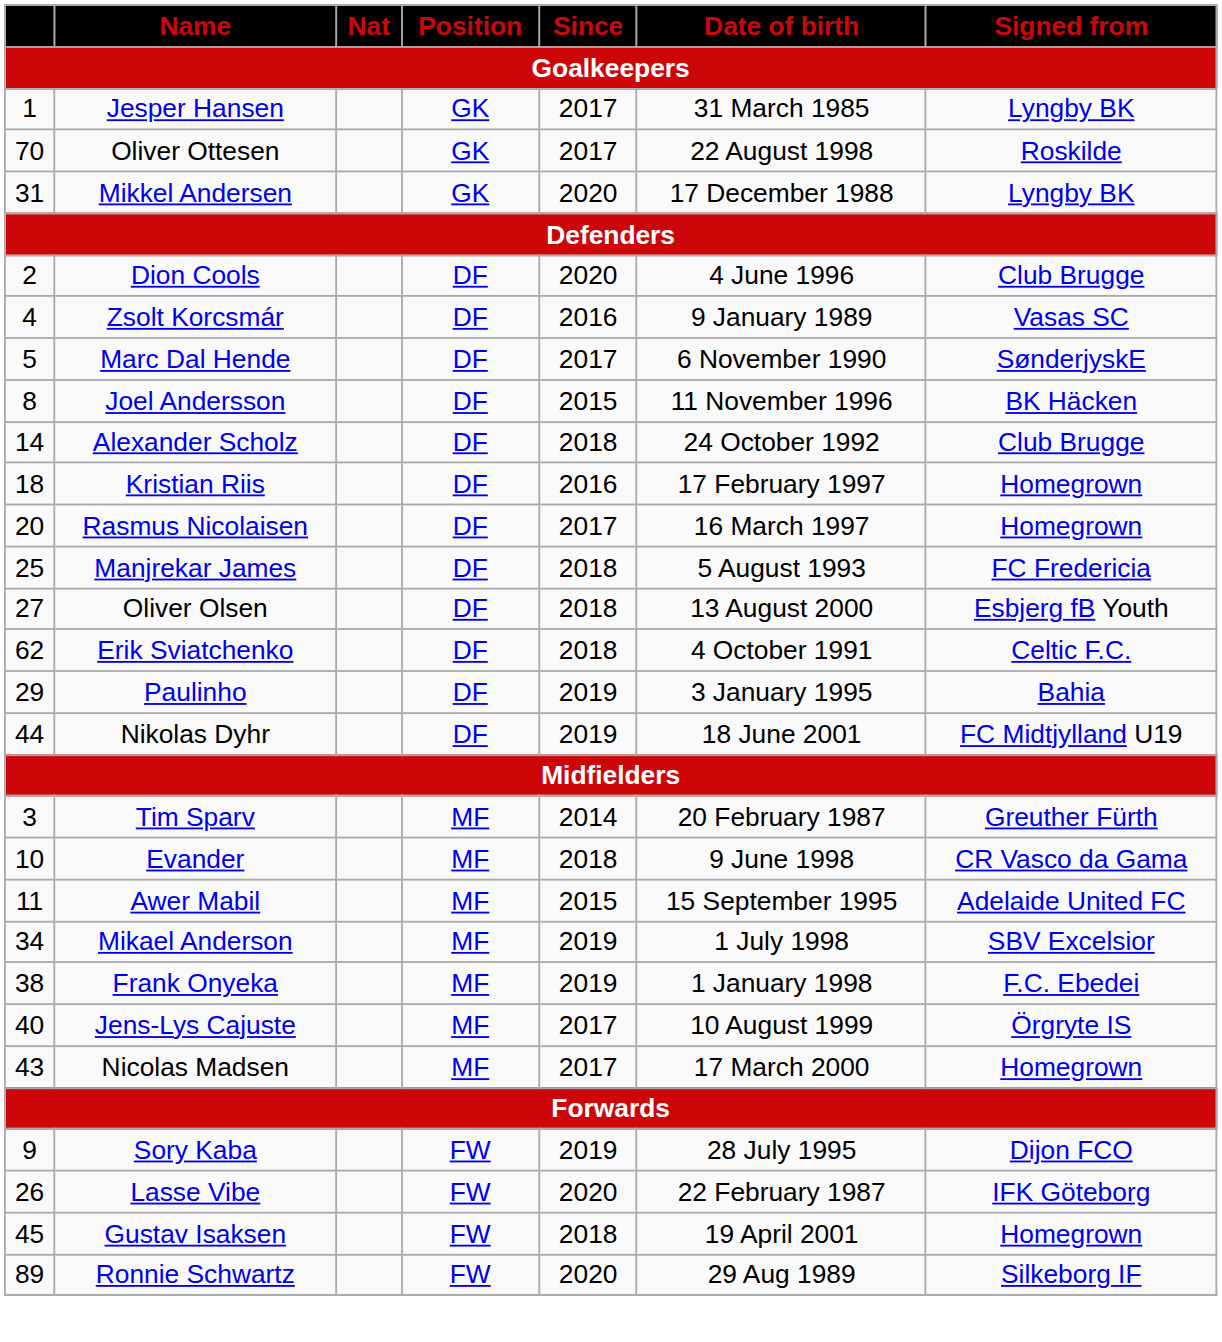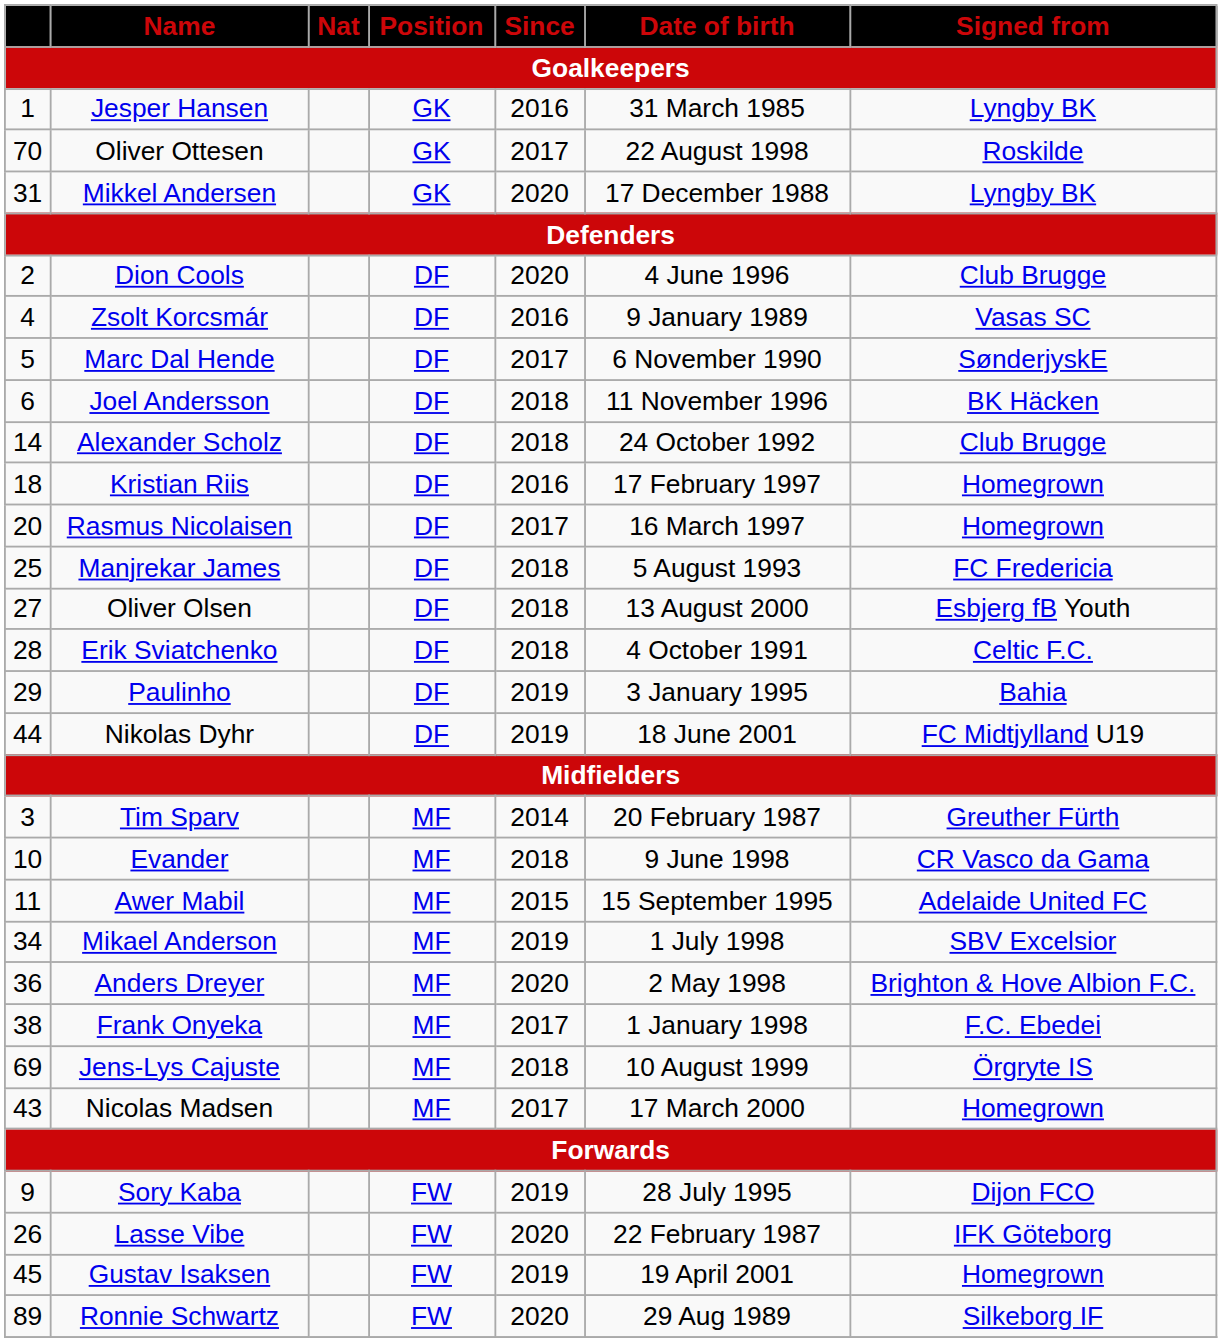Jesper Hansen | Since: 2017 -> 2016
Joel Andersson | column 1: 8 -> 6
Joel Andersson | Since: 2015 -> 2018
Erik Sviatchenko | column 1: 62 -> 28
+ row: 36 | Anders Dreyer | MF | 2020 | 2 May 1998 | Brighton & Hove Albion F.C.
Frank Onyeka | Since: 2019 -> 2017
Jens-Lys Cajuste | column 1: 40 -> 69
Jens-Lys Cajuste | Since: 2017 -> 2018
Gustav Isaksen | Since: 2018 -> 2019
